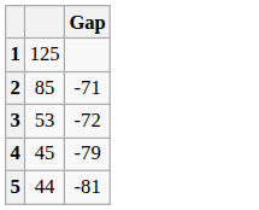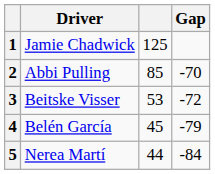+ column: Driver | Jamie Chadwick | Abbi Pulling | Beitske Visser | Belén García | Nerea Martí
2 | Gap: -71 -> -70
5 | Gap: -81 -> -84
